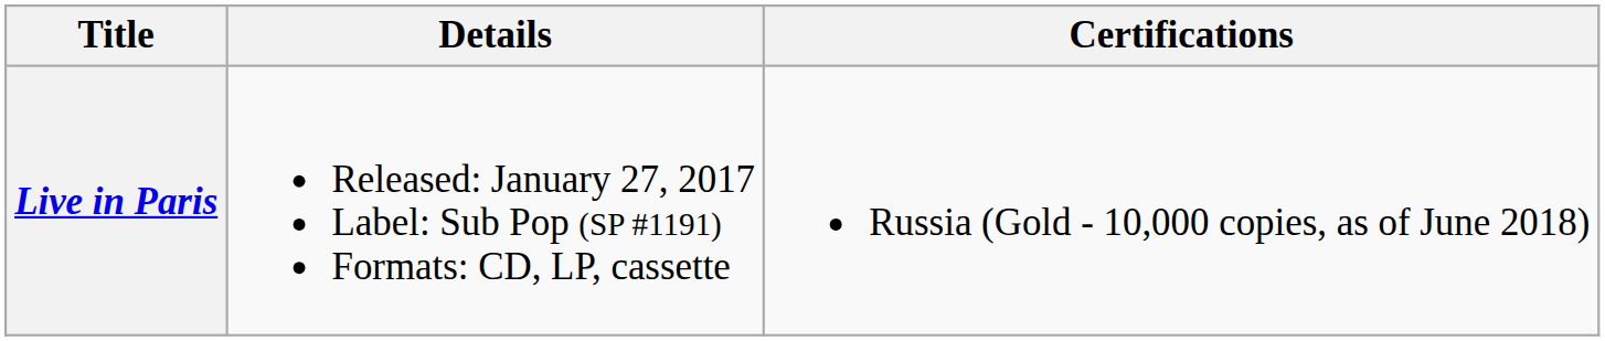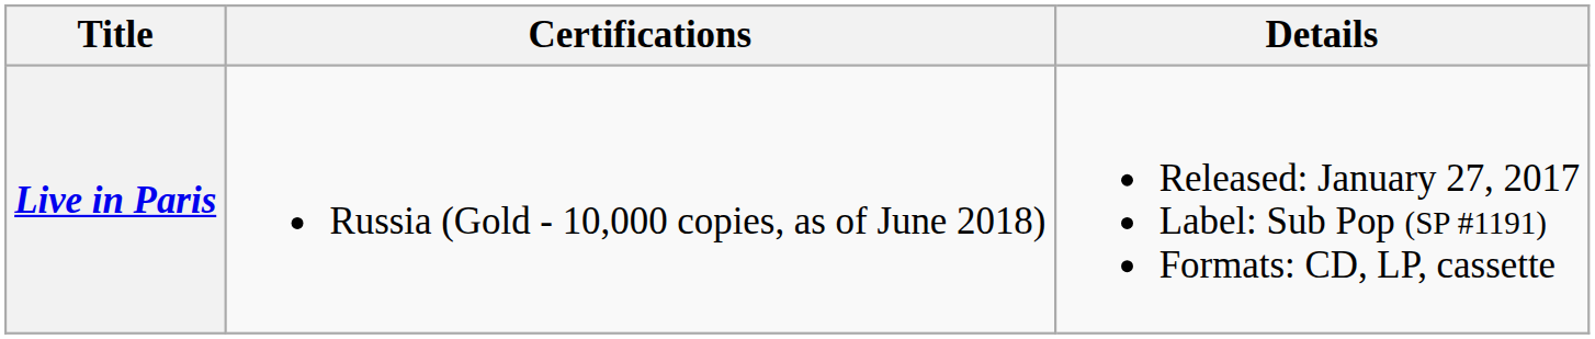columns swapped: Details <-> Certifications
